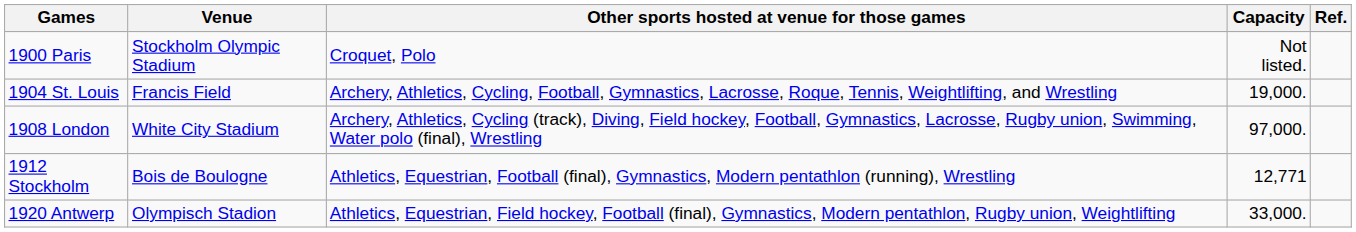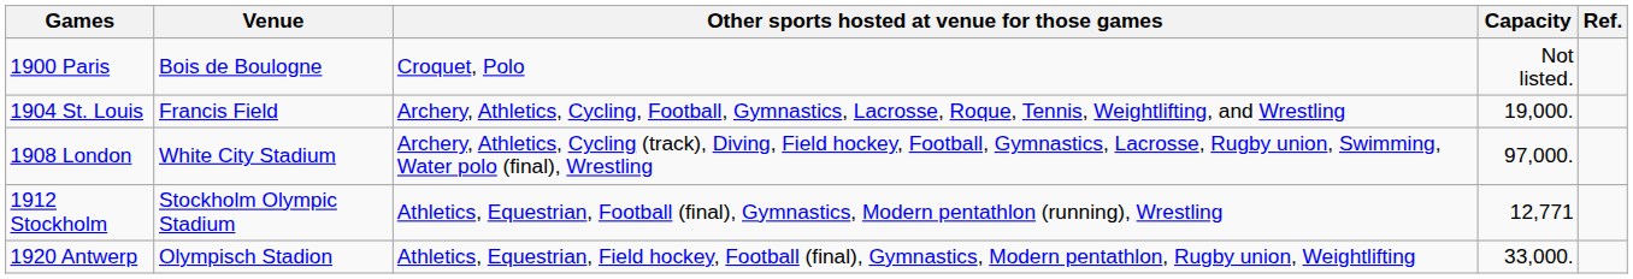1900 Paris | Venue: Stockholm Olympic Stadium -> Bois de Boulogne
1912 Stockholm | Venue: Bois de Boulogne -> Stockholm Olympic Stadium
